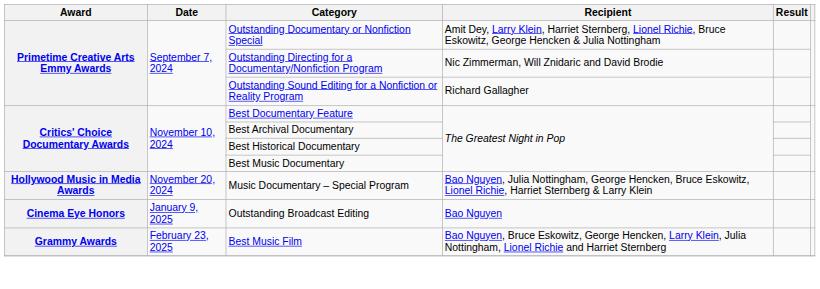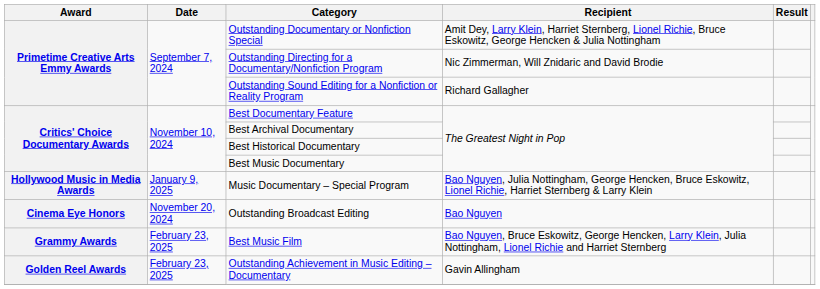Music Documentary – Special Program | Date: November 20, 2024 -> January 9, 2025
Outstanding Broadcast Editing | Date: January 9, 2025 -> November 20, 2024
+ row: Golden Reel Awards | February 23, 2025 | Outstanding Achievement in Music Editing – Documentary | Gavin Allingham
